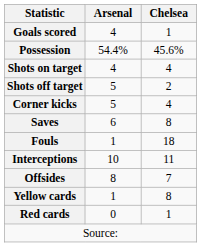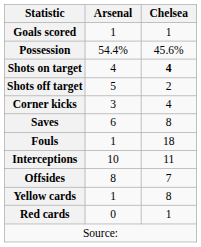Goals scored | Arsenal: 4 -> 1
Shots on target | Chelsea: normal -> bold
Corner kicks | Arsenal: 5 -> 3
